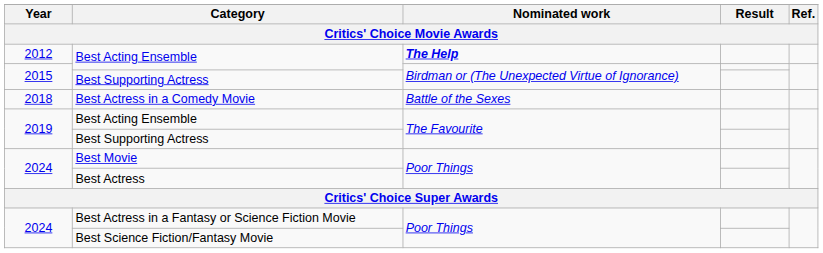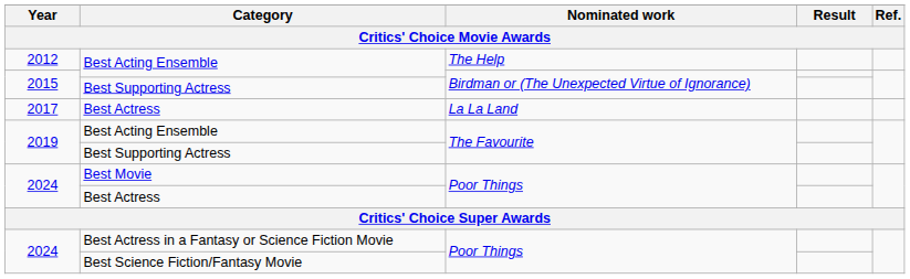2012 / Best Acting Ensemble | Nominated work: bold -> normal
+ row: 2017 | Best Actress | La La Land
- row: 2018 | Best Actress in a Comedy Movie | Battle of the Sexes
